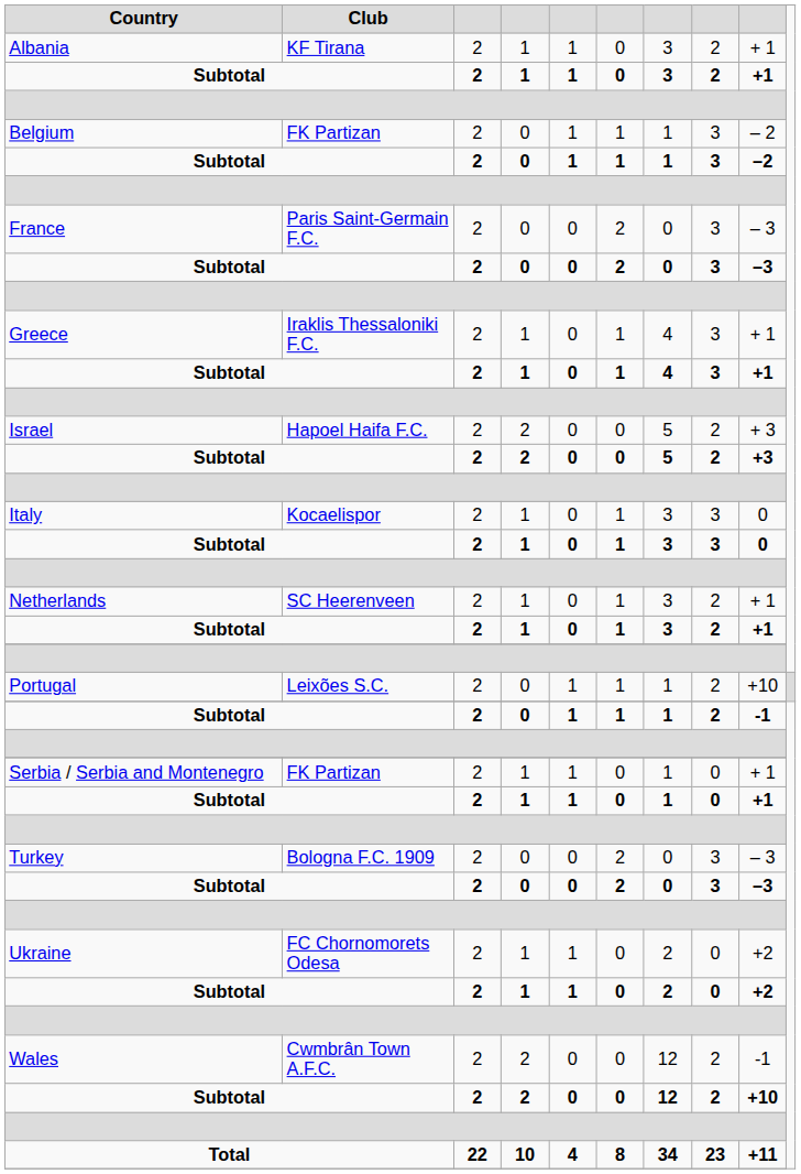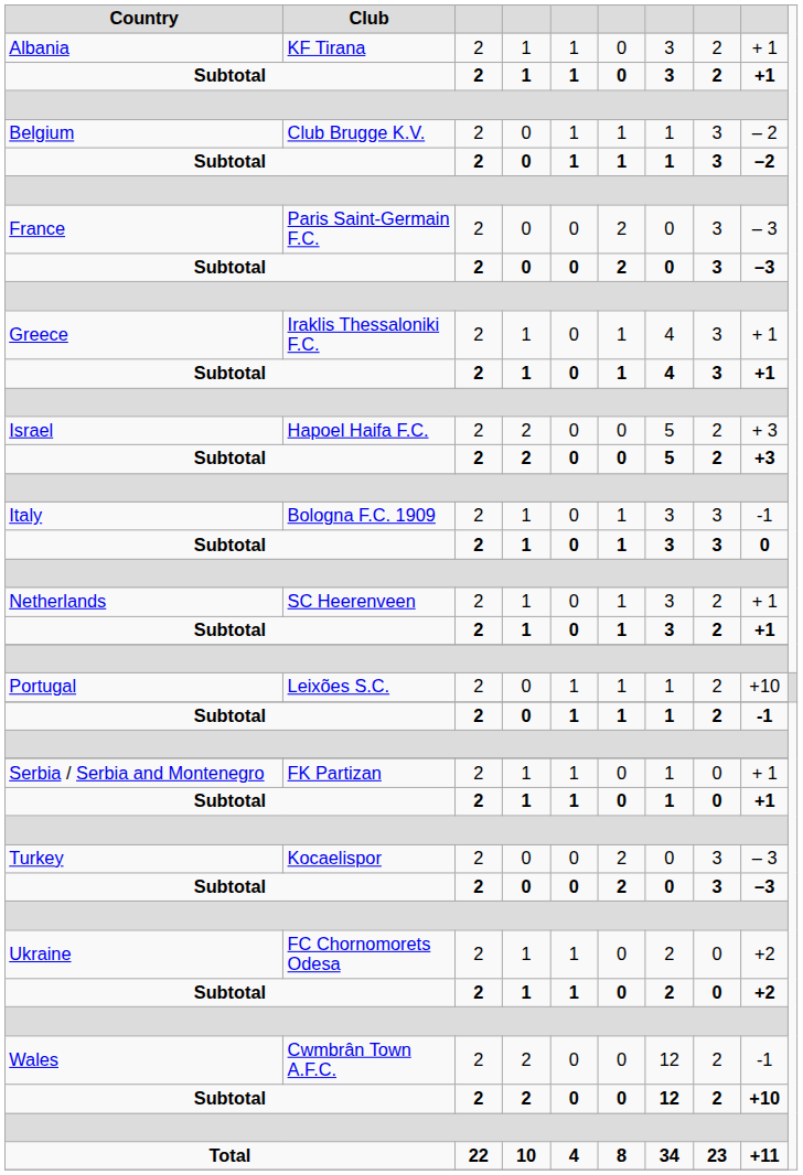Belgium | Club: FK Partizan -> Club Brugge K.V.
Italy | Club: Kocaelispor -> Bologna F.C. 1909
Italy | column 9: 0 -> -1
Turkey | Club: Bologna F.C. 1909 -> Kocaelispor
